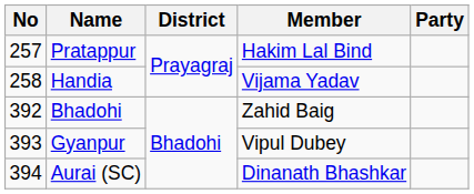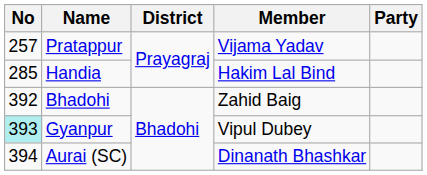Pratappur | Member: Hakim Lal Bind -> Vijama Yadav
Handia | No: 258 -> 285
Handia | Member: Vijama Yadav -> Hakim Lal Bind
Gyanpur | No: no background -> paleturquoise background
